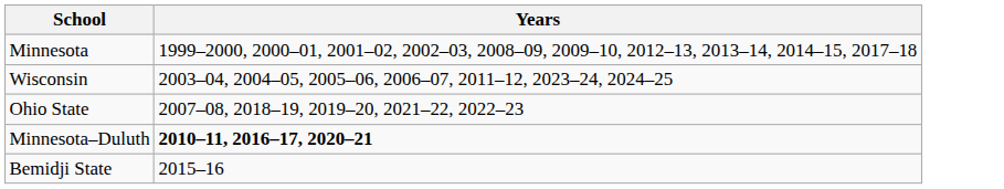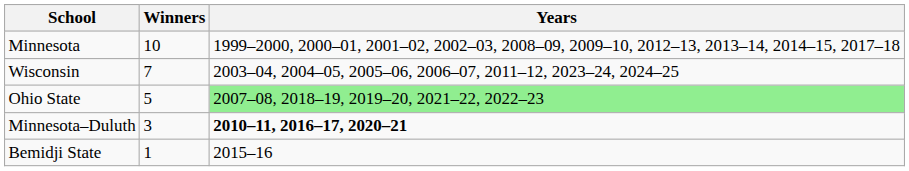+ column: Winners | 10 | 7 | 5 | 3 | 1
Ohio State | Years: no background -> lightgreen background
